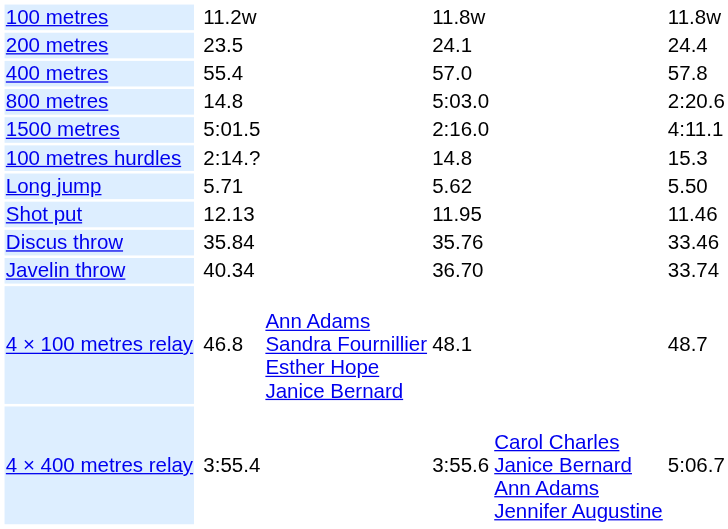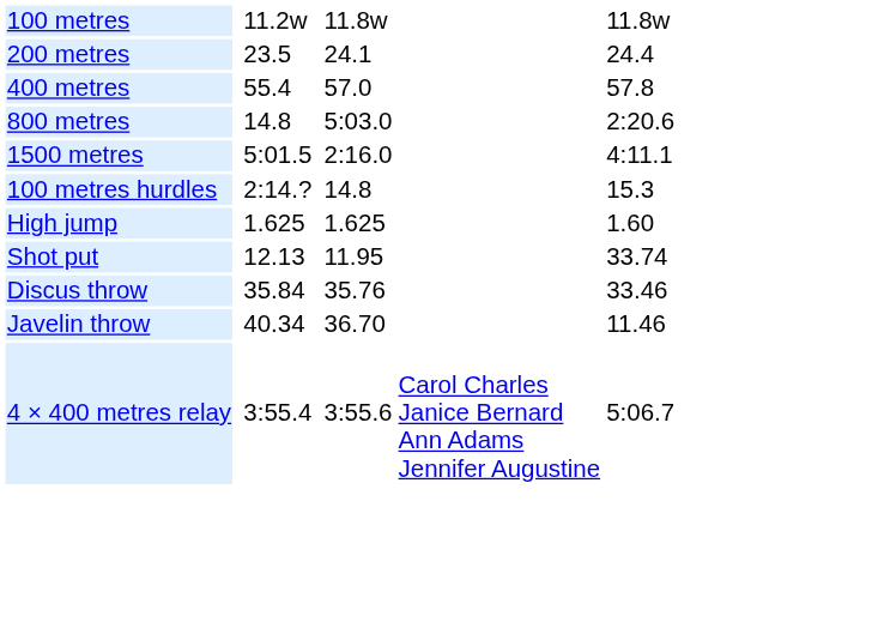+ row: High jump | 1.625 | 1.625 | 1.60
- row: Long jump | 5.71 | 5.62 | 5.50
Shot put | column 7: 11.46 -> 33.74
Javelin throw | column 7: 33.74 -> 11.46
- row: 4 × 100 metres relay | 46.8 | Ann Adams Sandra Fournillier Esther Hope Janice Bernard | 48.1 | 48.7
